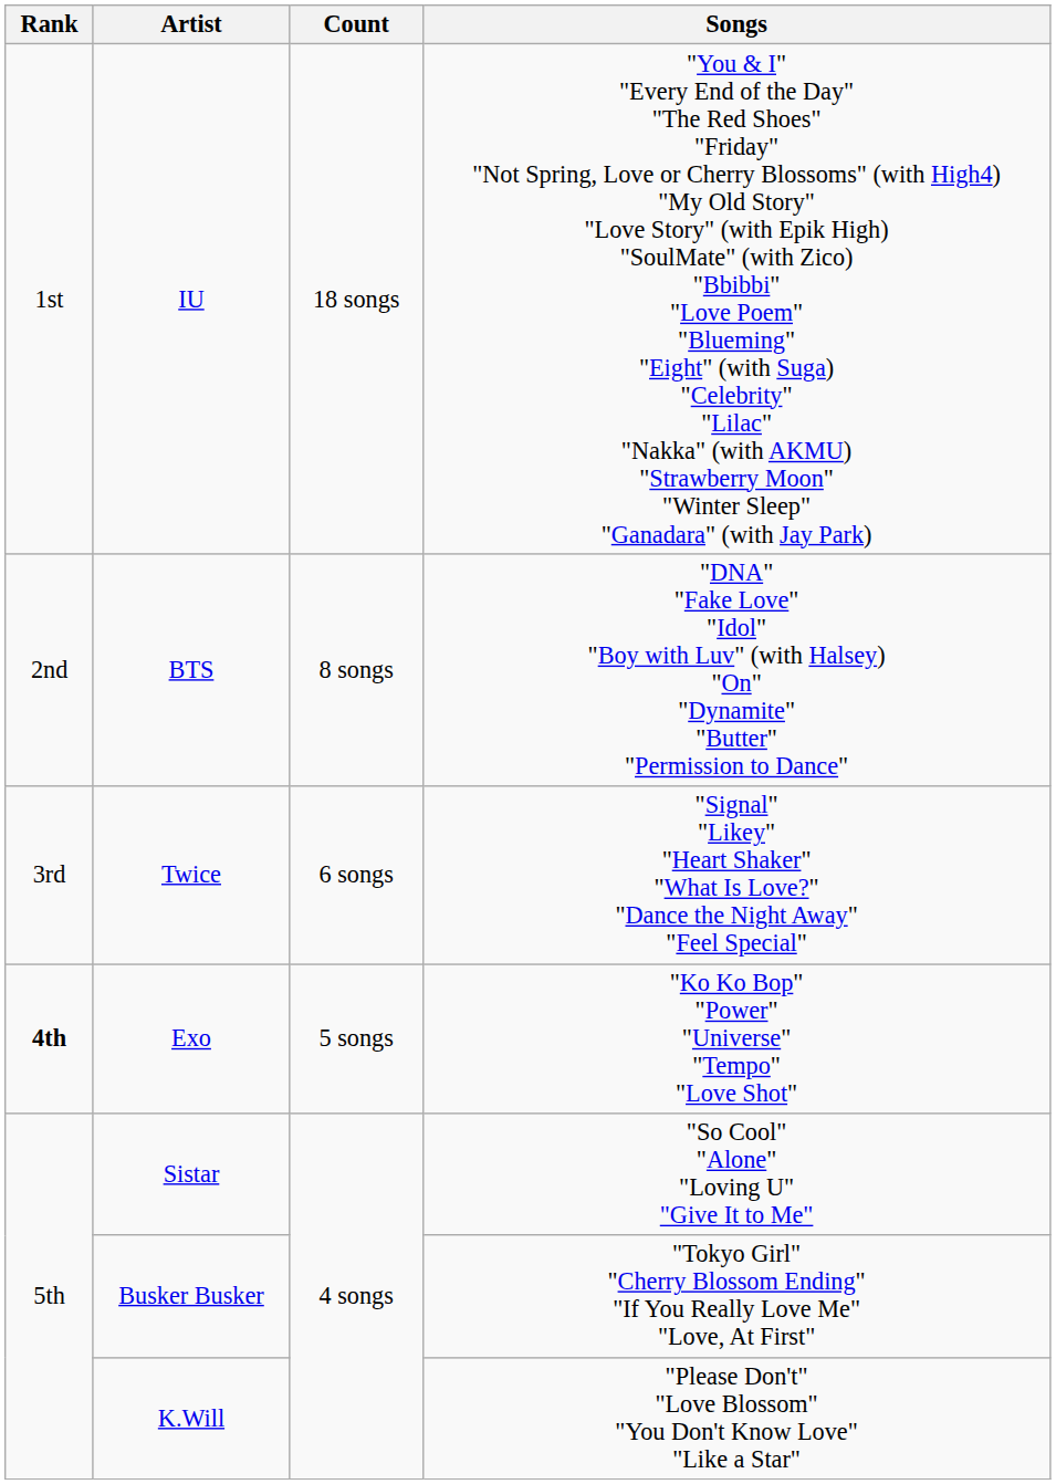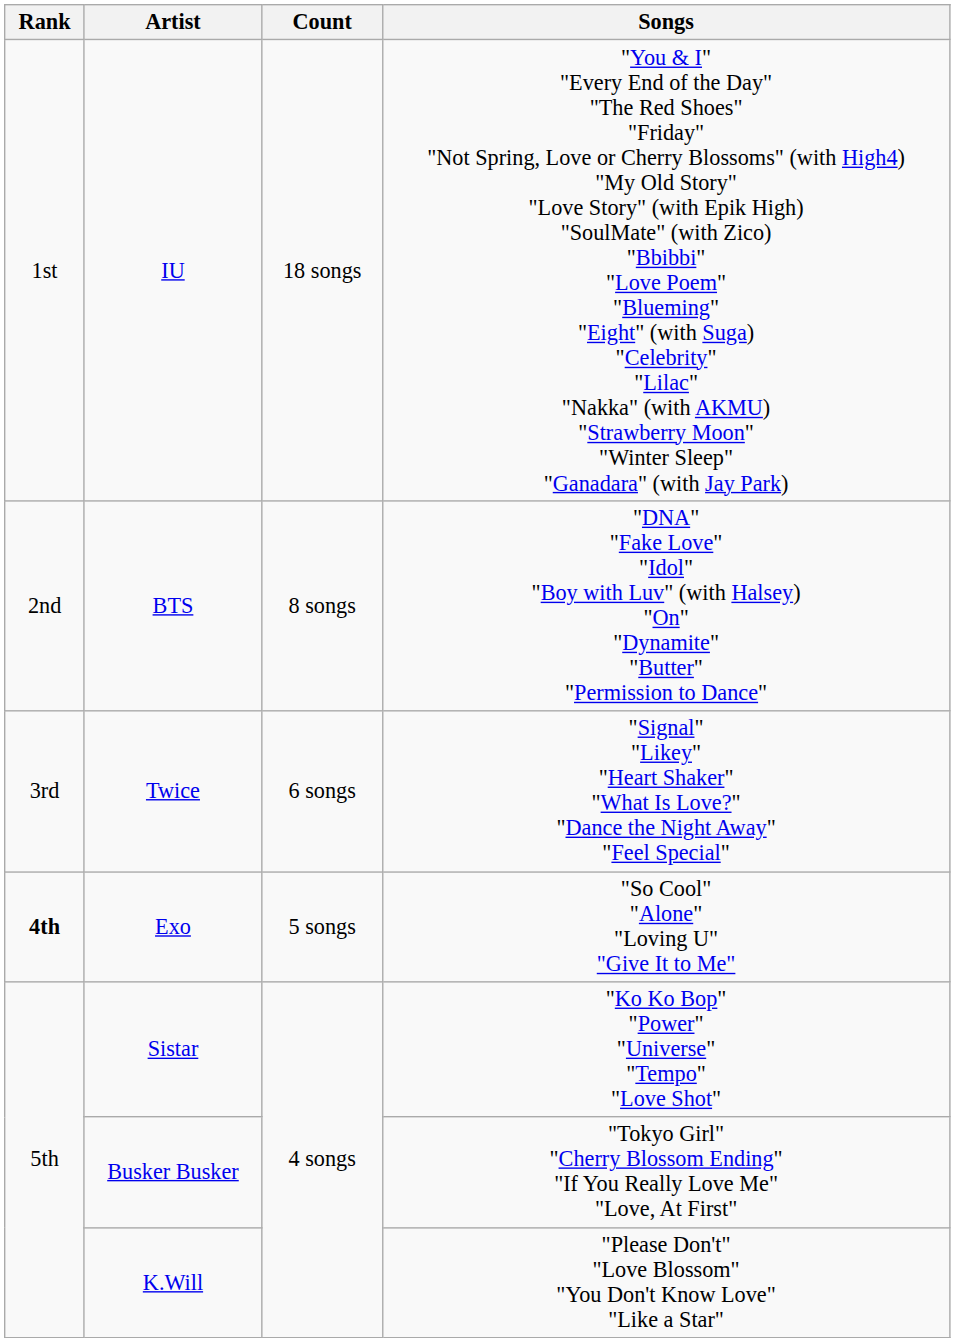Exo | Songs: "Ko Ko Bop" "Power" "Universe" "Tempo" "Love Shot" -> "So Cool" "Alone" "Loving U" "Give It to Me"
Sistar | Songs: "So Cool" "Alone" "Loving U" "Give It to Me" -> "Ko Ko Bop" "Power" "Universe" "Tempo" "Love Shot"
